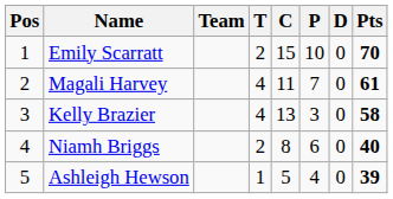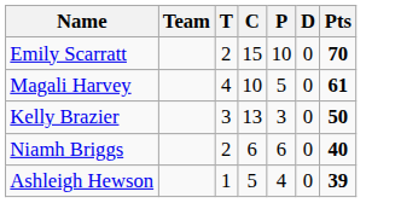- column: Pos | 1 | 2 | 3 | 4 | 5
Magali Harvey | C: 11 -> 10
Magali Harvey | P: 7 -> 5
Kelly Brazier | T: 4 -> 3
Kelly Brazier | Pts: 58 -> 50
Niamh Briggs | C: 8 -> 6
